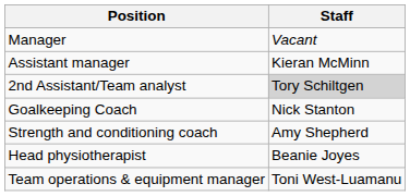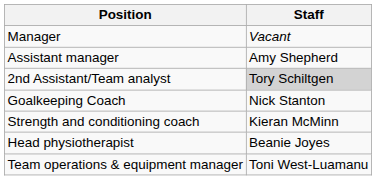Assistant manager | Staff: Kieran McMinn -> Amy Shepherd
Strength and conditioning coach | Staff: Amy Shepherd -> Kieran McMinn
